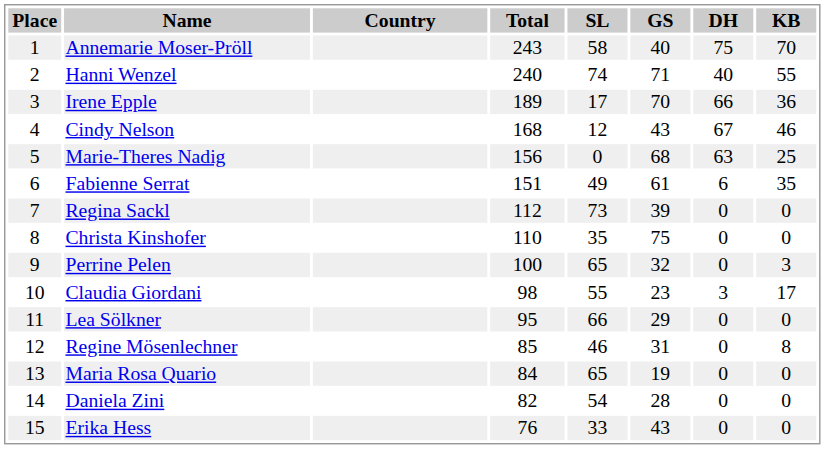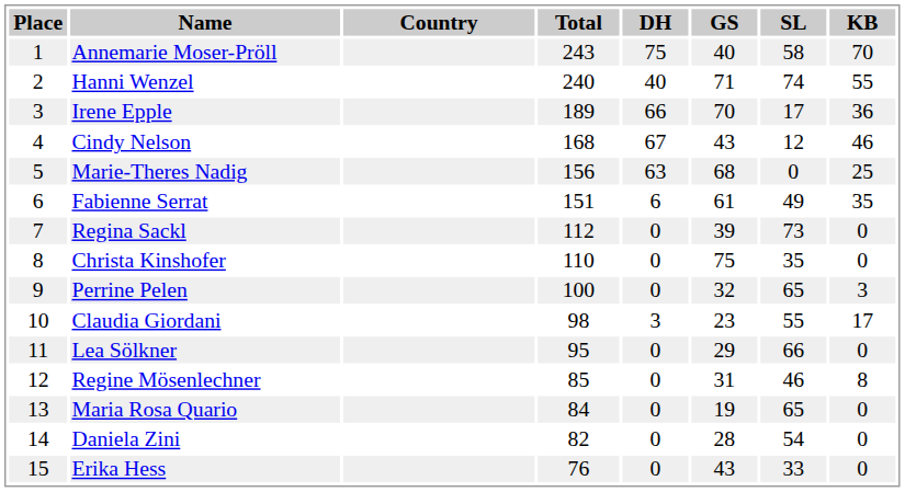columns swapped: DH <-> SL
